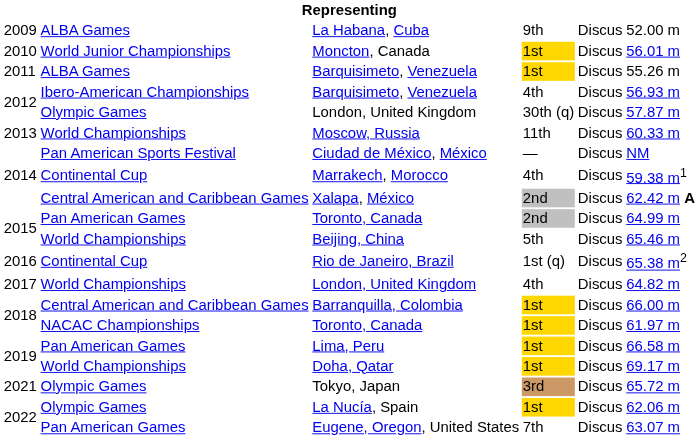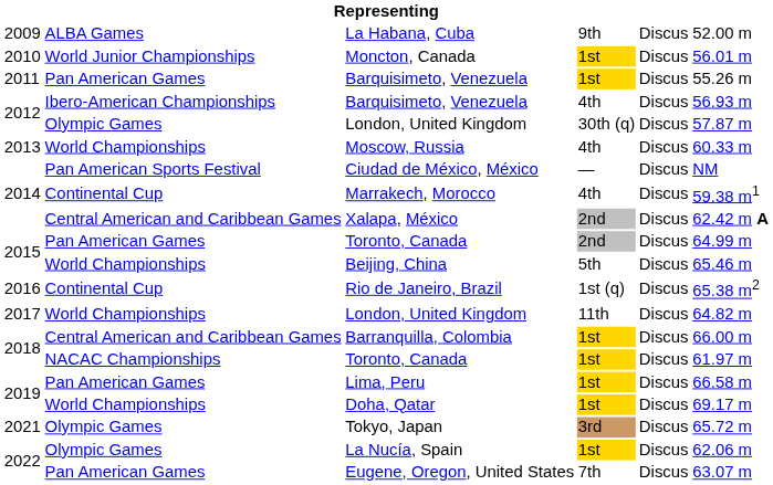2011 / Barquisimeto, Venezuela | column 2: ALBA Games -> Pan American Games
Moscow, Russia | column 4: 11th -> 4th
2017 / London, United Kingdom | column 4: 4th -> 11th
